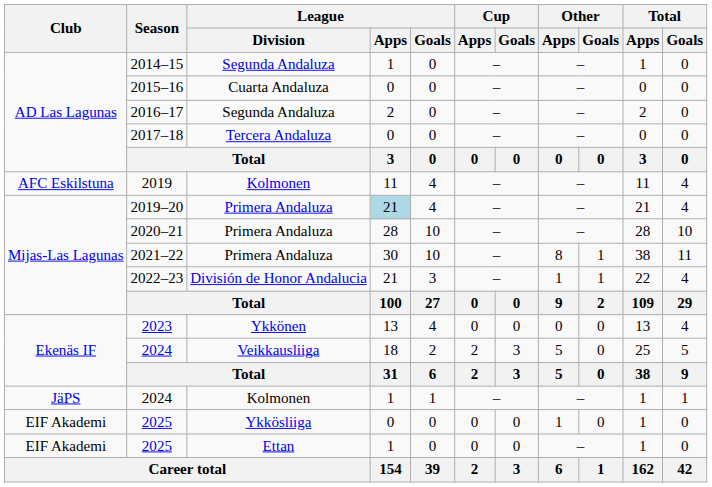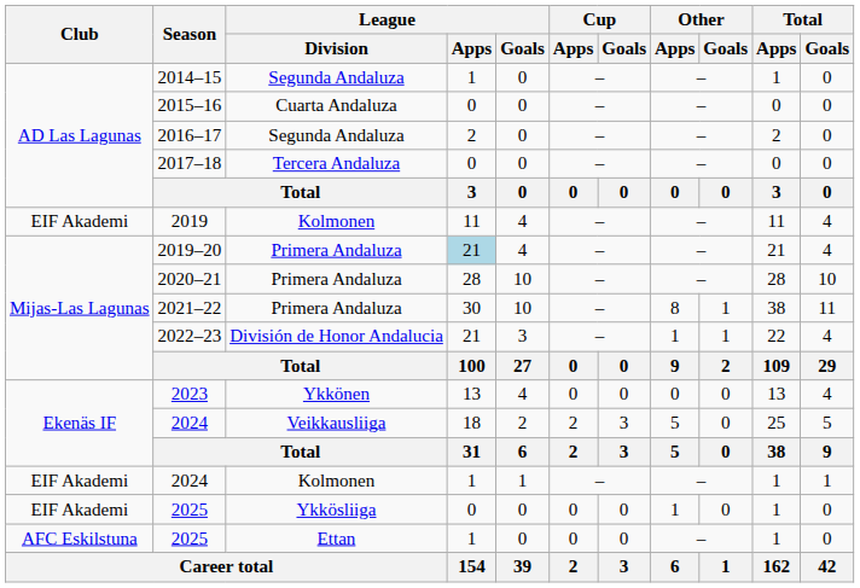2019 | Club: AFC Eskilstuna -> EIF Akademi
2024 / Kolmonen | Club: JäPS -> EIF Akademi
2025 / Ettan | Club: EIF Akademi -> AFC Eskilstuna
